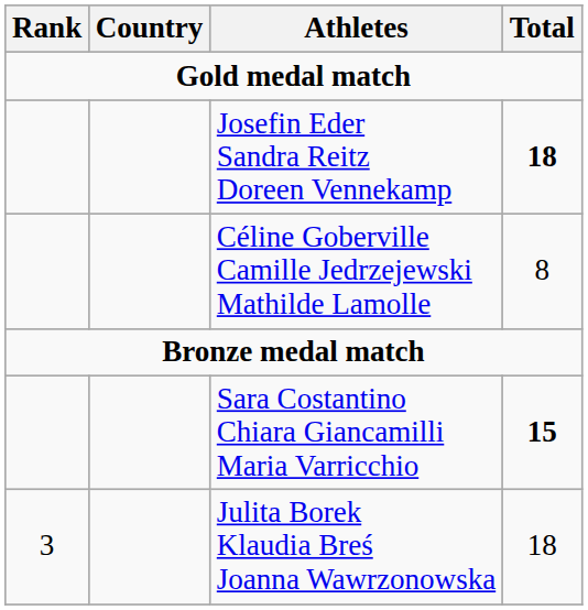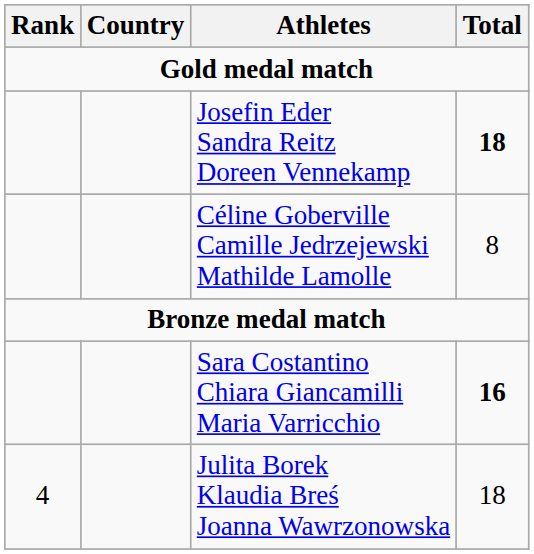Sara Costantino Chiara Giancamilli Maria Varricchio | Total: 15 -> 16
Julita Borek Klaudia Breś Joanna Wawrzonowska | Rank: 3 -> 4
